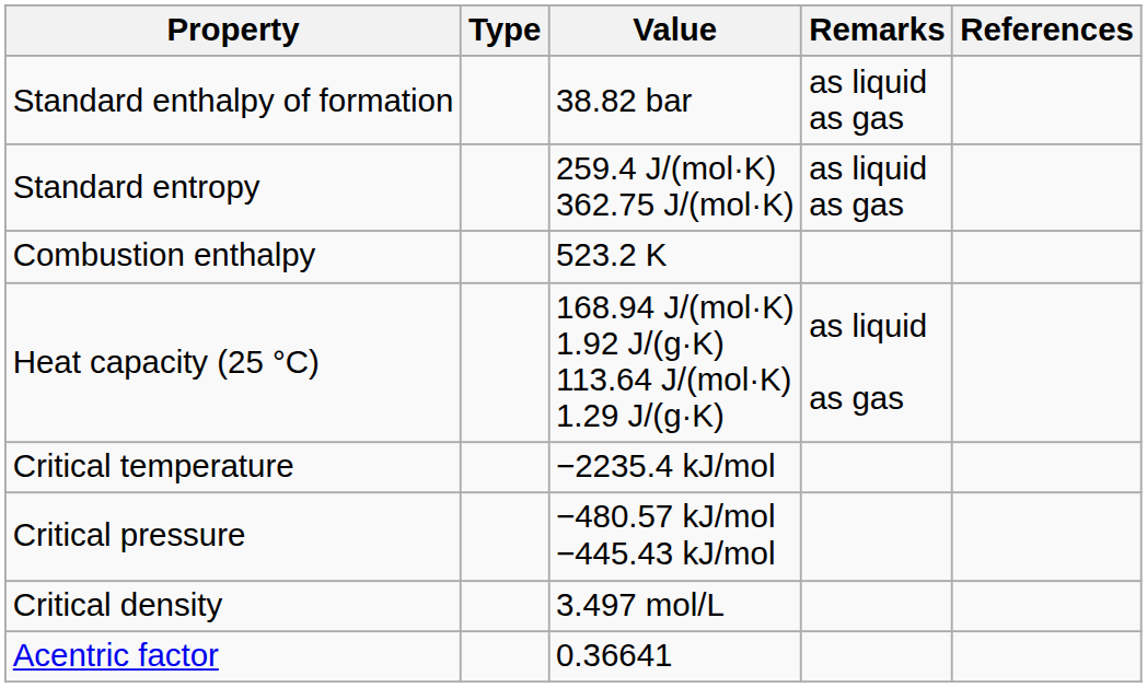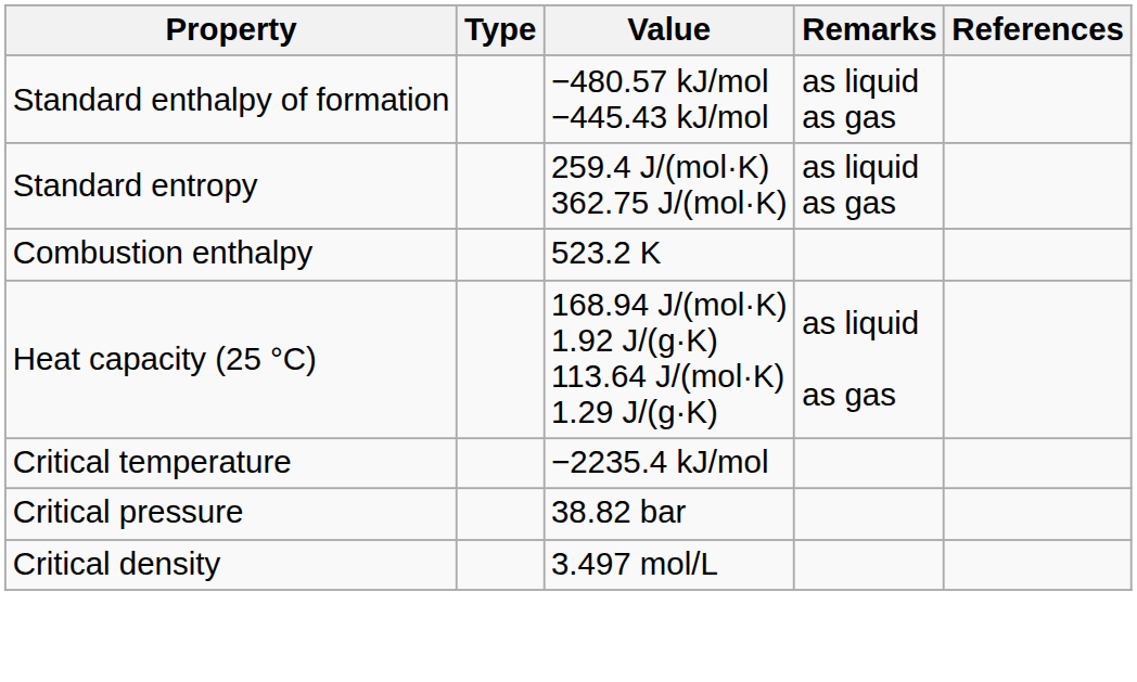Standard enthalpy of formation | Value: 38.82 bar -> −480.57 kJ/mol −445.43 kJ/mol
Critical pressure | Value: −480.57 kJ/mol −445.43 kJ/mol -> 38.82 bar
- row: Acentric factor | 0.36641
